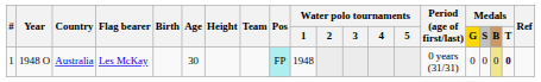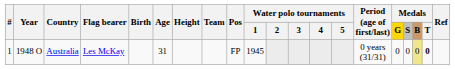Australia | Age: 30 -> 31
Australia | Pos: paleturquoise background -> no background
Australia | Water polo tournaments / 1: 1948 -> 1945
